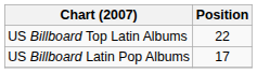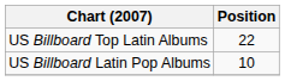US Billboard Latin Pop Albums | Position: 17 -> 10
